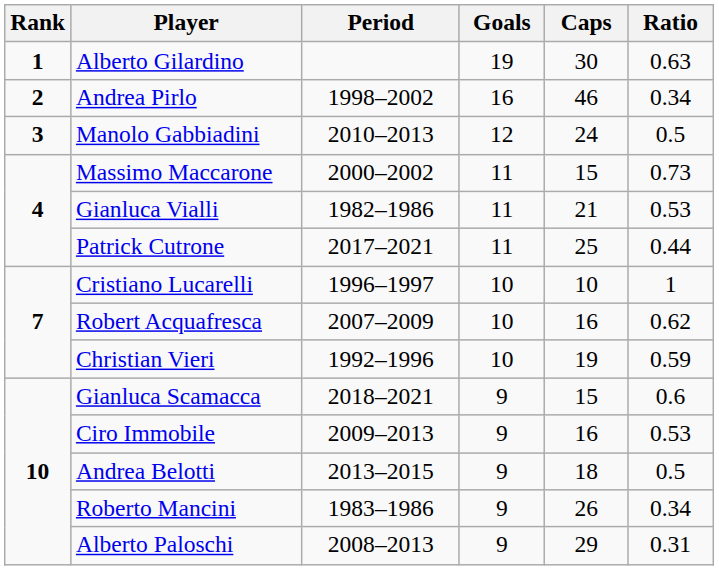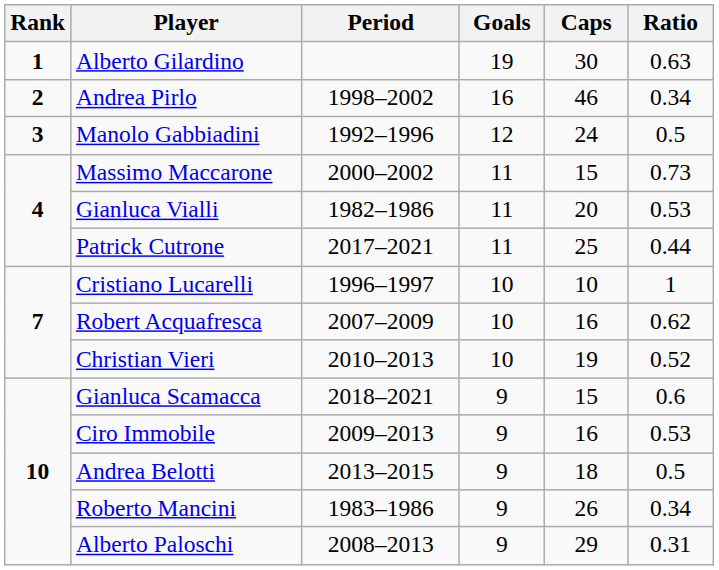Manolo Gabbiadini | Period: 2010–2013 -> 1992–1996
Gianluca Vialli | Caps: 21 -> 20
Christian Vieri | Period: 1992–1996 -> 2010–2013
Christian Vieri | Ratio: 0.59 -> 0.52
